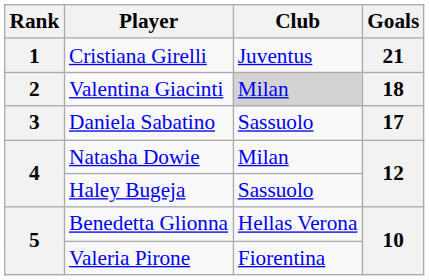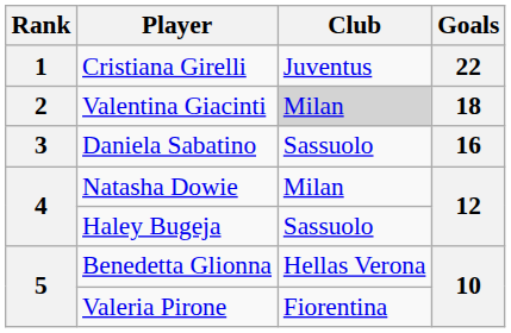Cristiana Girelli | Goals: 21 -> 22
Daniela Sabatino | Goals: 17 -> 16
